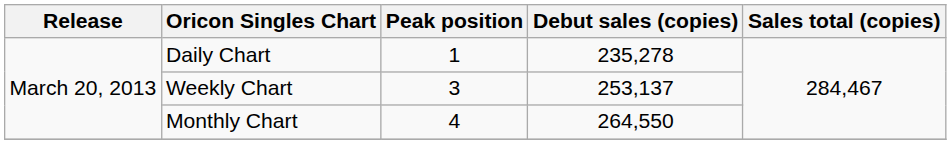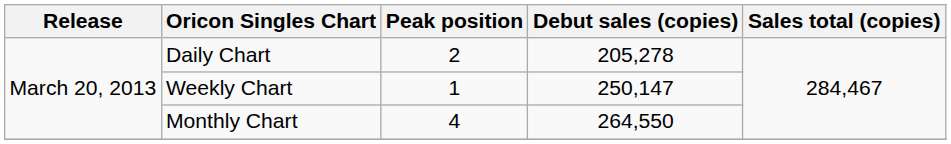Daily Chart | Peak position: 1 -> 2
Daily Chart | Debut sales (copies): 235,278 -> 205,278
Weekly Chart | Peak position: 3 -> 1
Weekly Chart | Debut sales (copies): 253,137 -> 250,147
